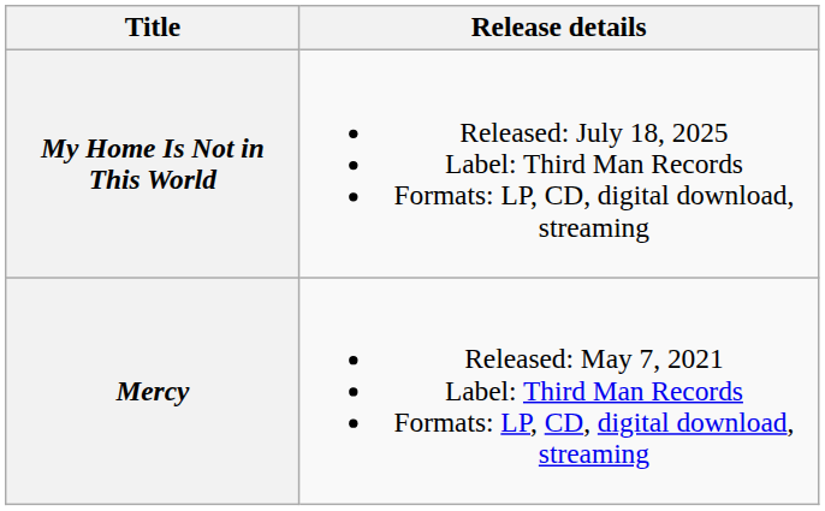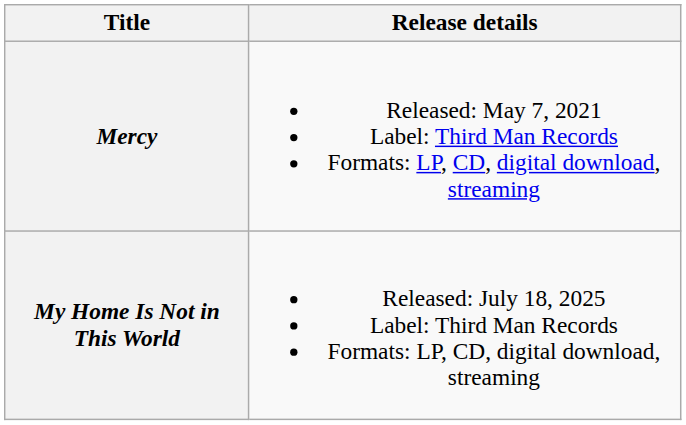rows swapped: Mercy <-> My Home Is Not in This World
